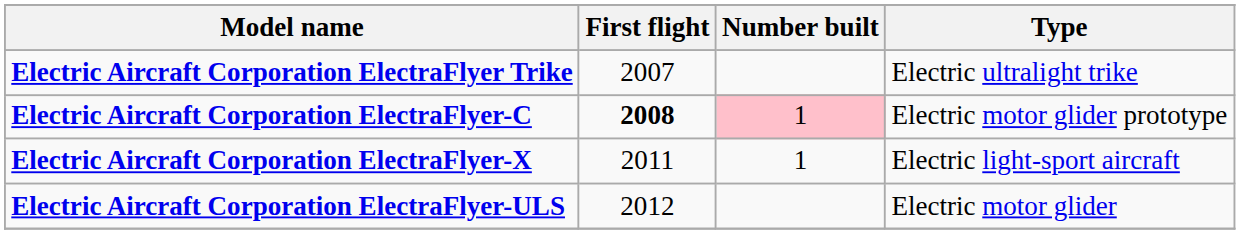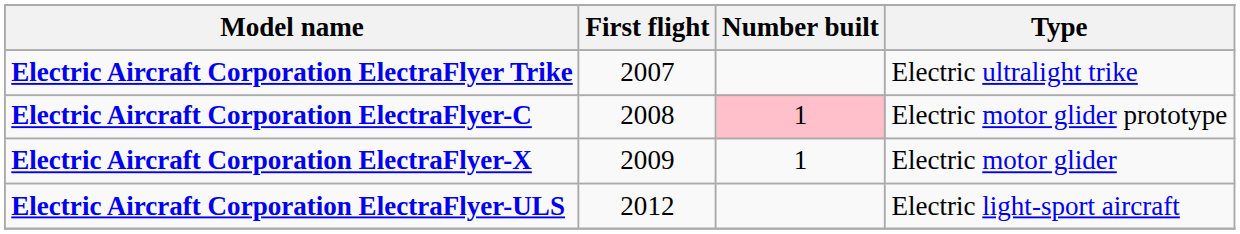Electric Aircraft Corporation ElectraFlyer-C | First flight: bold -> normal
Electric Aircraft Corporation ElectraFlyer-X | First flight: 2011 -> 2009
Electric Aircraft Corporation ElectraFlyer-X | Type: Electric light-sport aircraft -> Electric motor glider
Electric Aircraft Corporation ElectraFlyer-ULS | Type: Electric motor glider -> Electric light-sport aircraft
